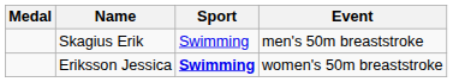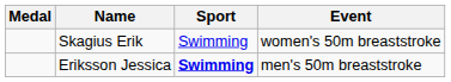Skagius Erik | Event: men's 50m breaststroke -> women's 50m breaststroke
Eriksson Jessica | Event: women's 50m breaststroke -> men's 50m breaststroke
